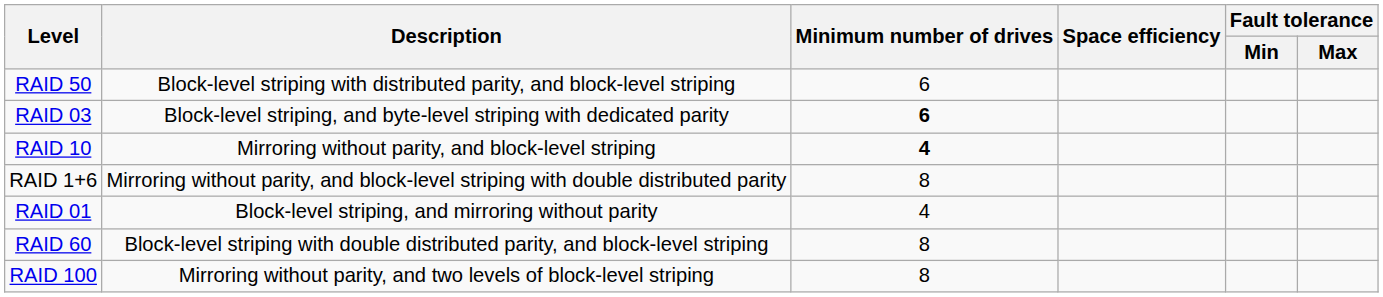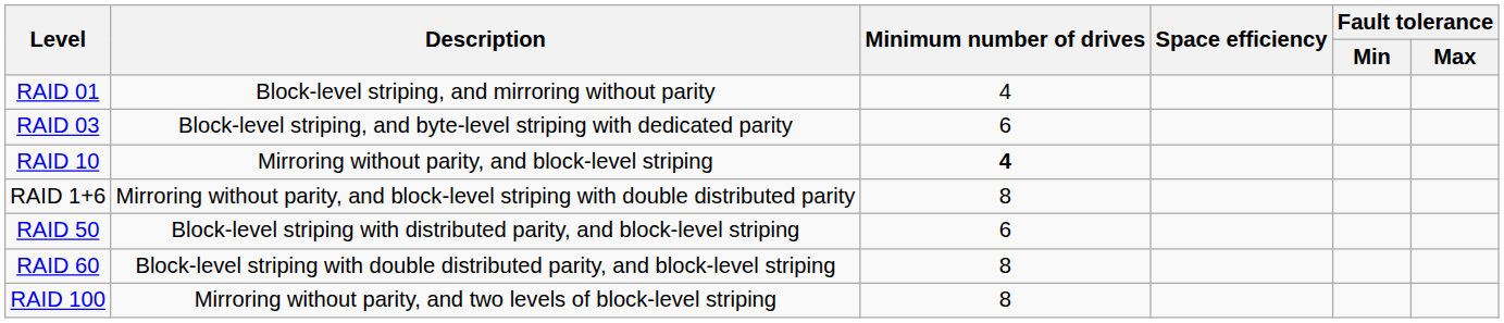rows swapped: RAID 01 <-> RAID 50
RAID 03 | Minimum number of drives: bold -> normal
